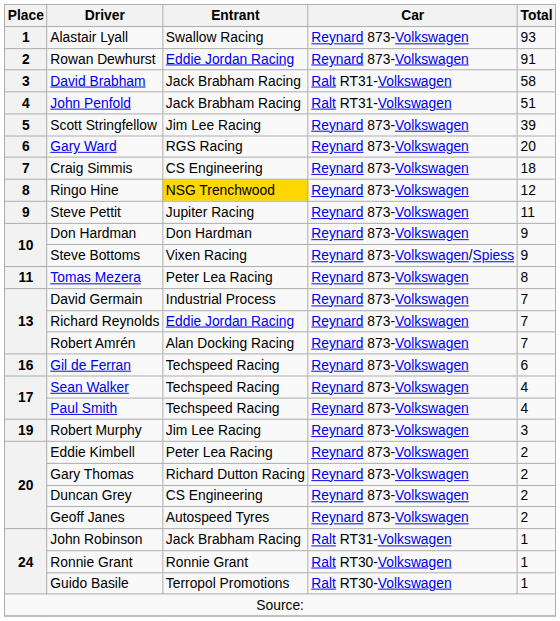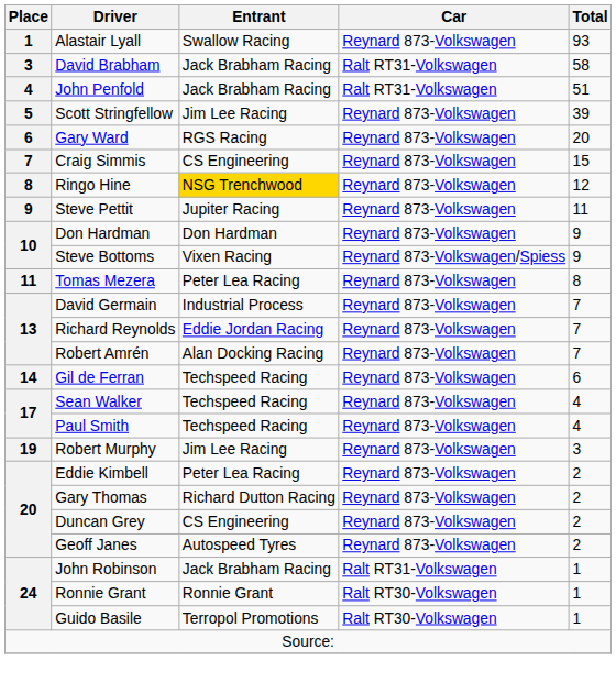- row: 2 | Rowan Dewhurst | Eddie Jordan Racing | Reynard 873-Volkswagen | 91
Craig Simmis | Total: 18 -> 15
Gil de Ferran | Place: 16 -> 14
